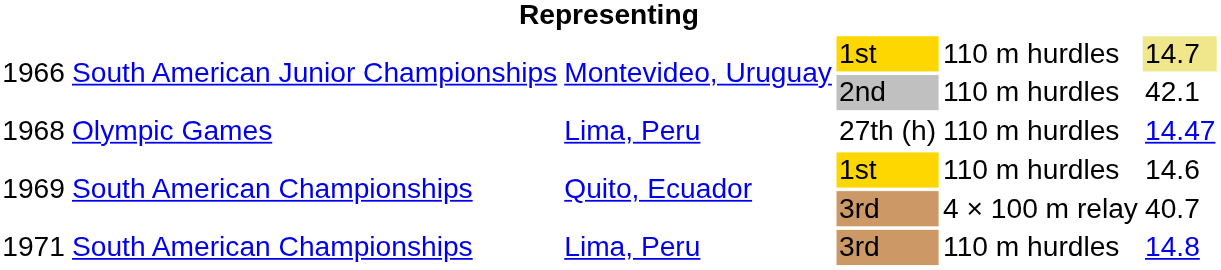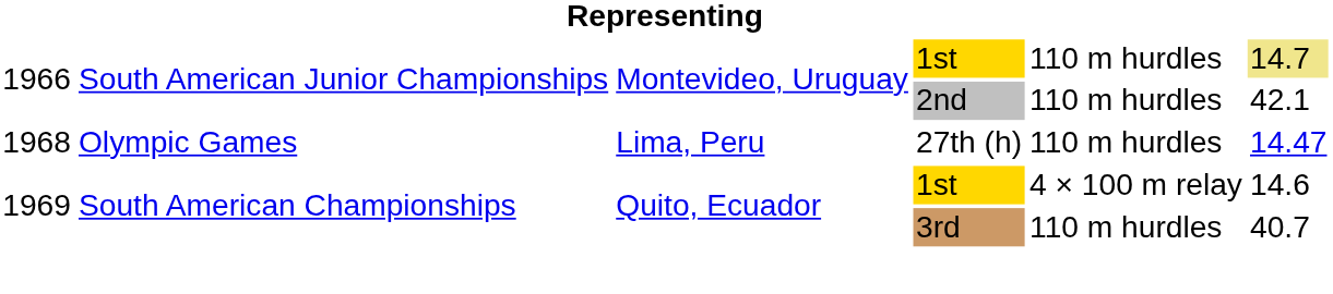1969 / 1st | column 5: 110 m hurdles -> 4 × 100 m relay
1969 / 3rd | column 5: 4 × 100 m relay -> 110 m hurdles
- row: 1971 | South American Championships | Lima, Peru | 3rd | 110 m hurdles | 14.8
